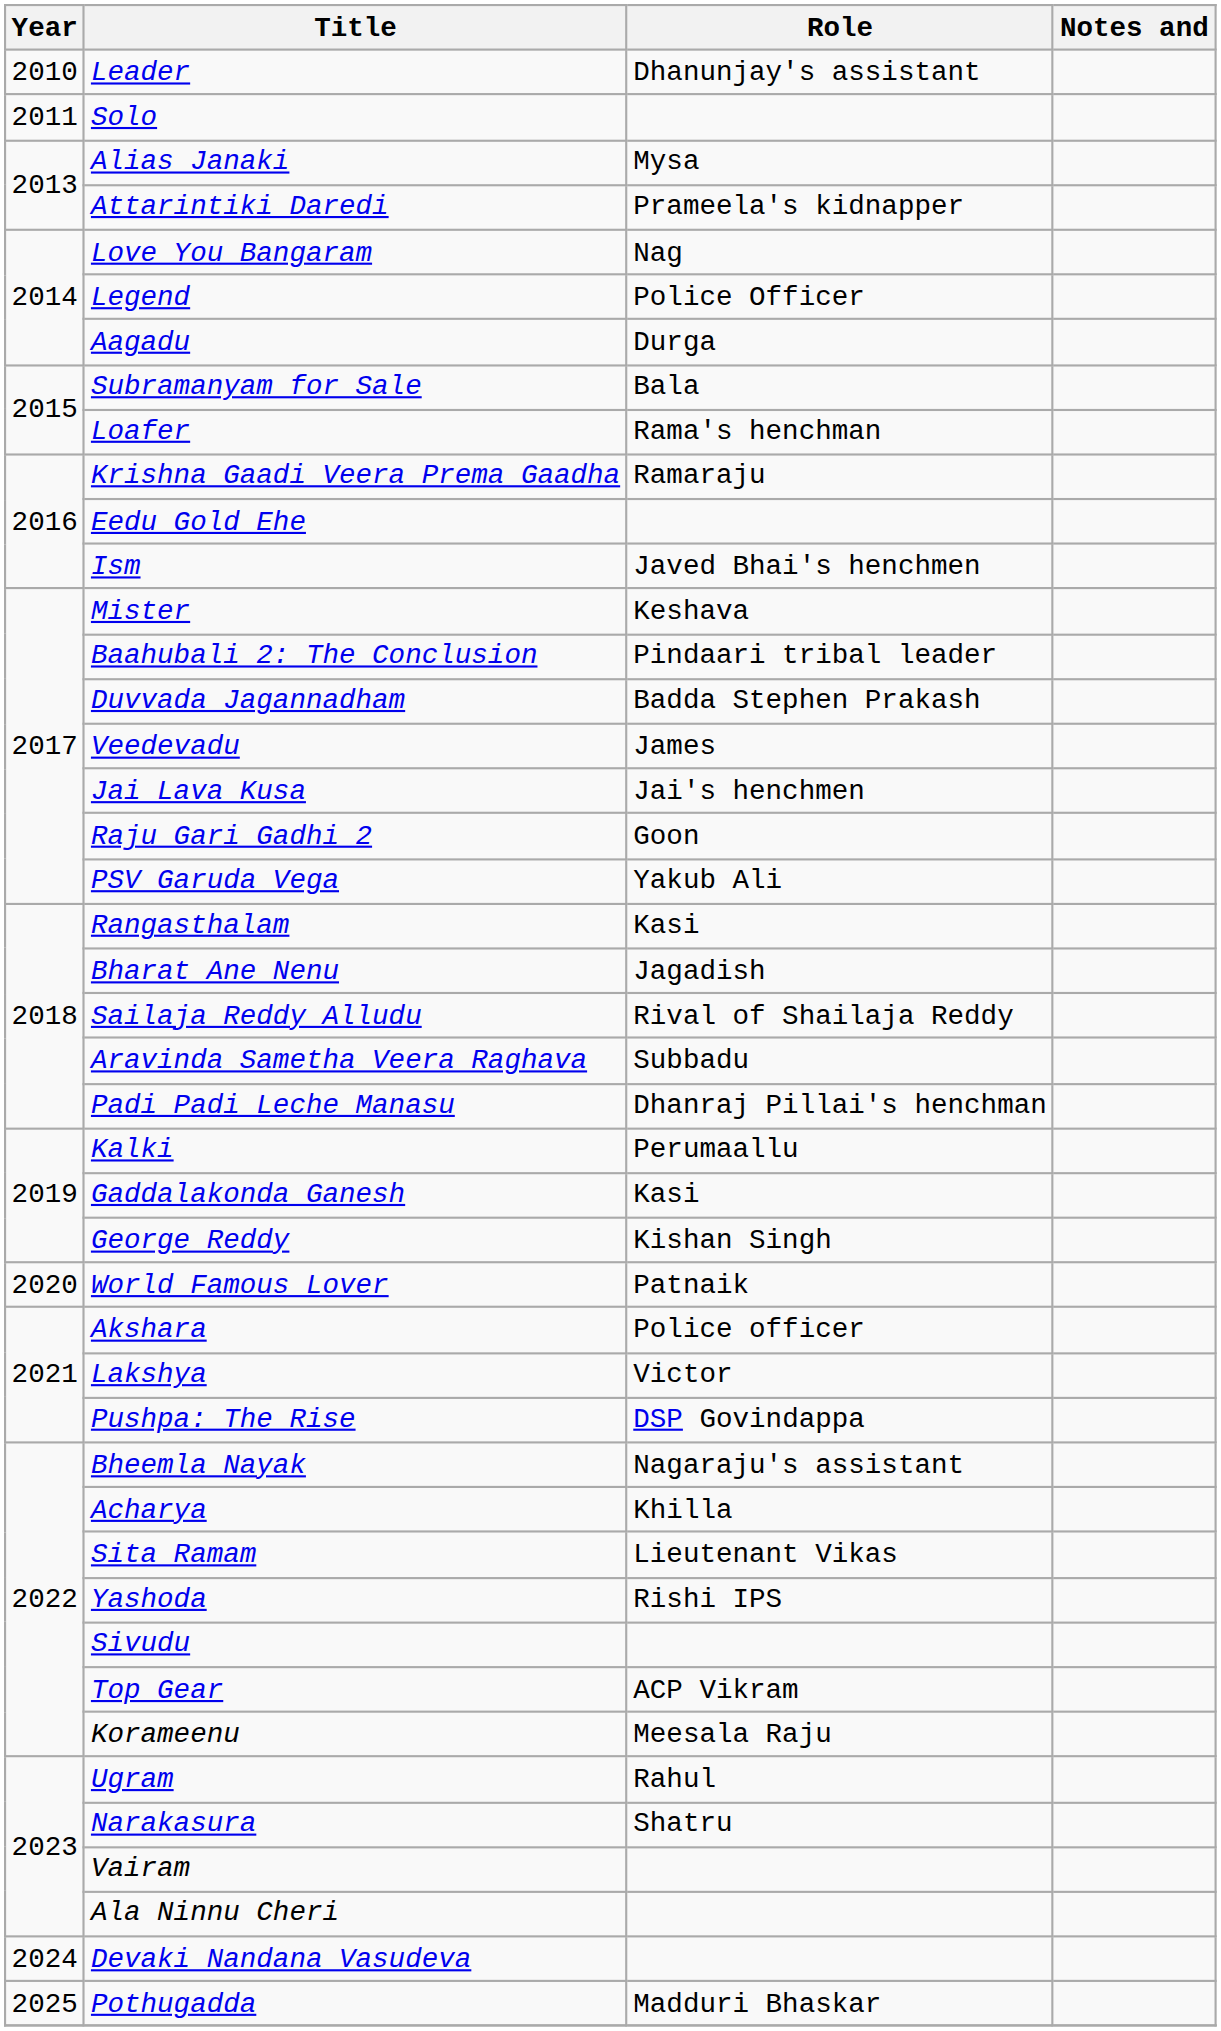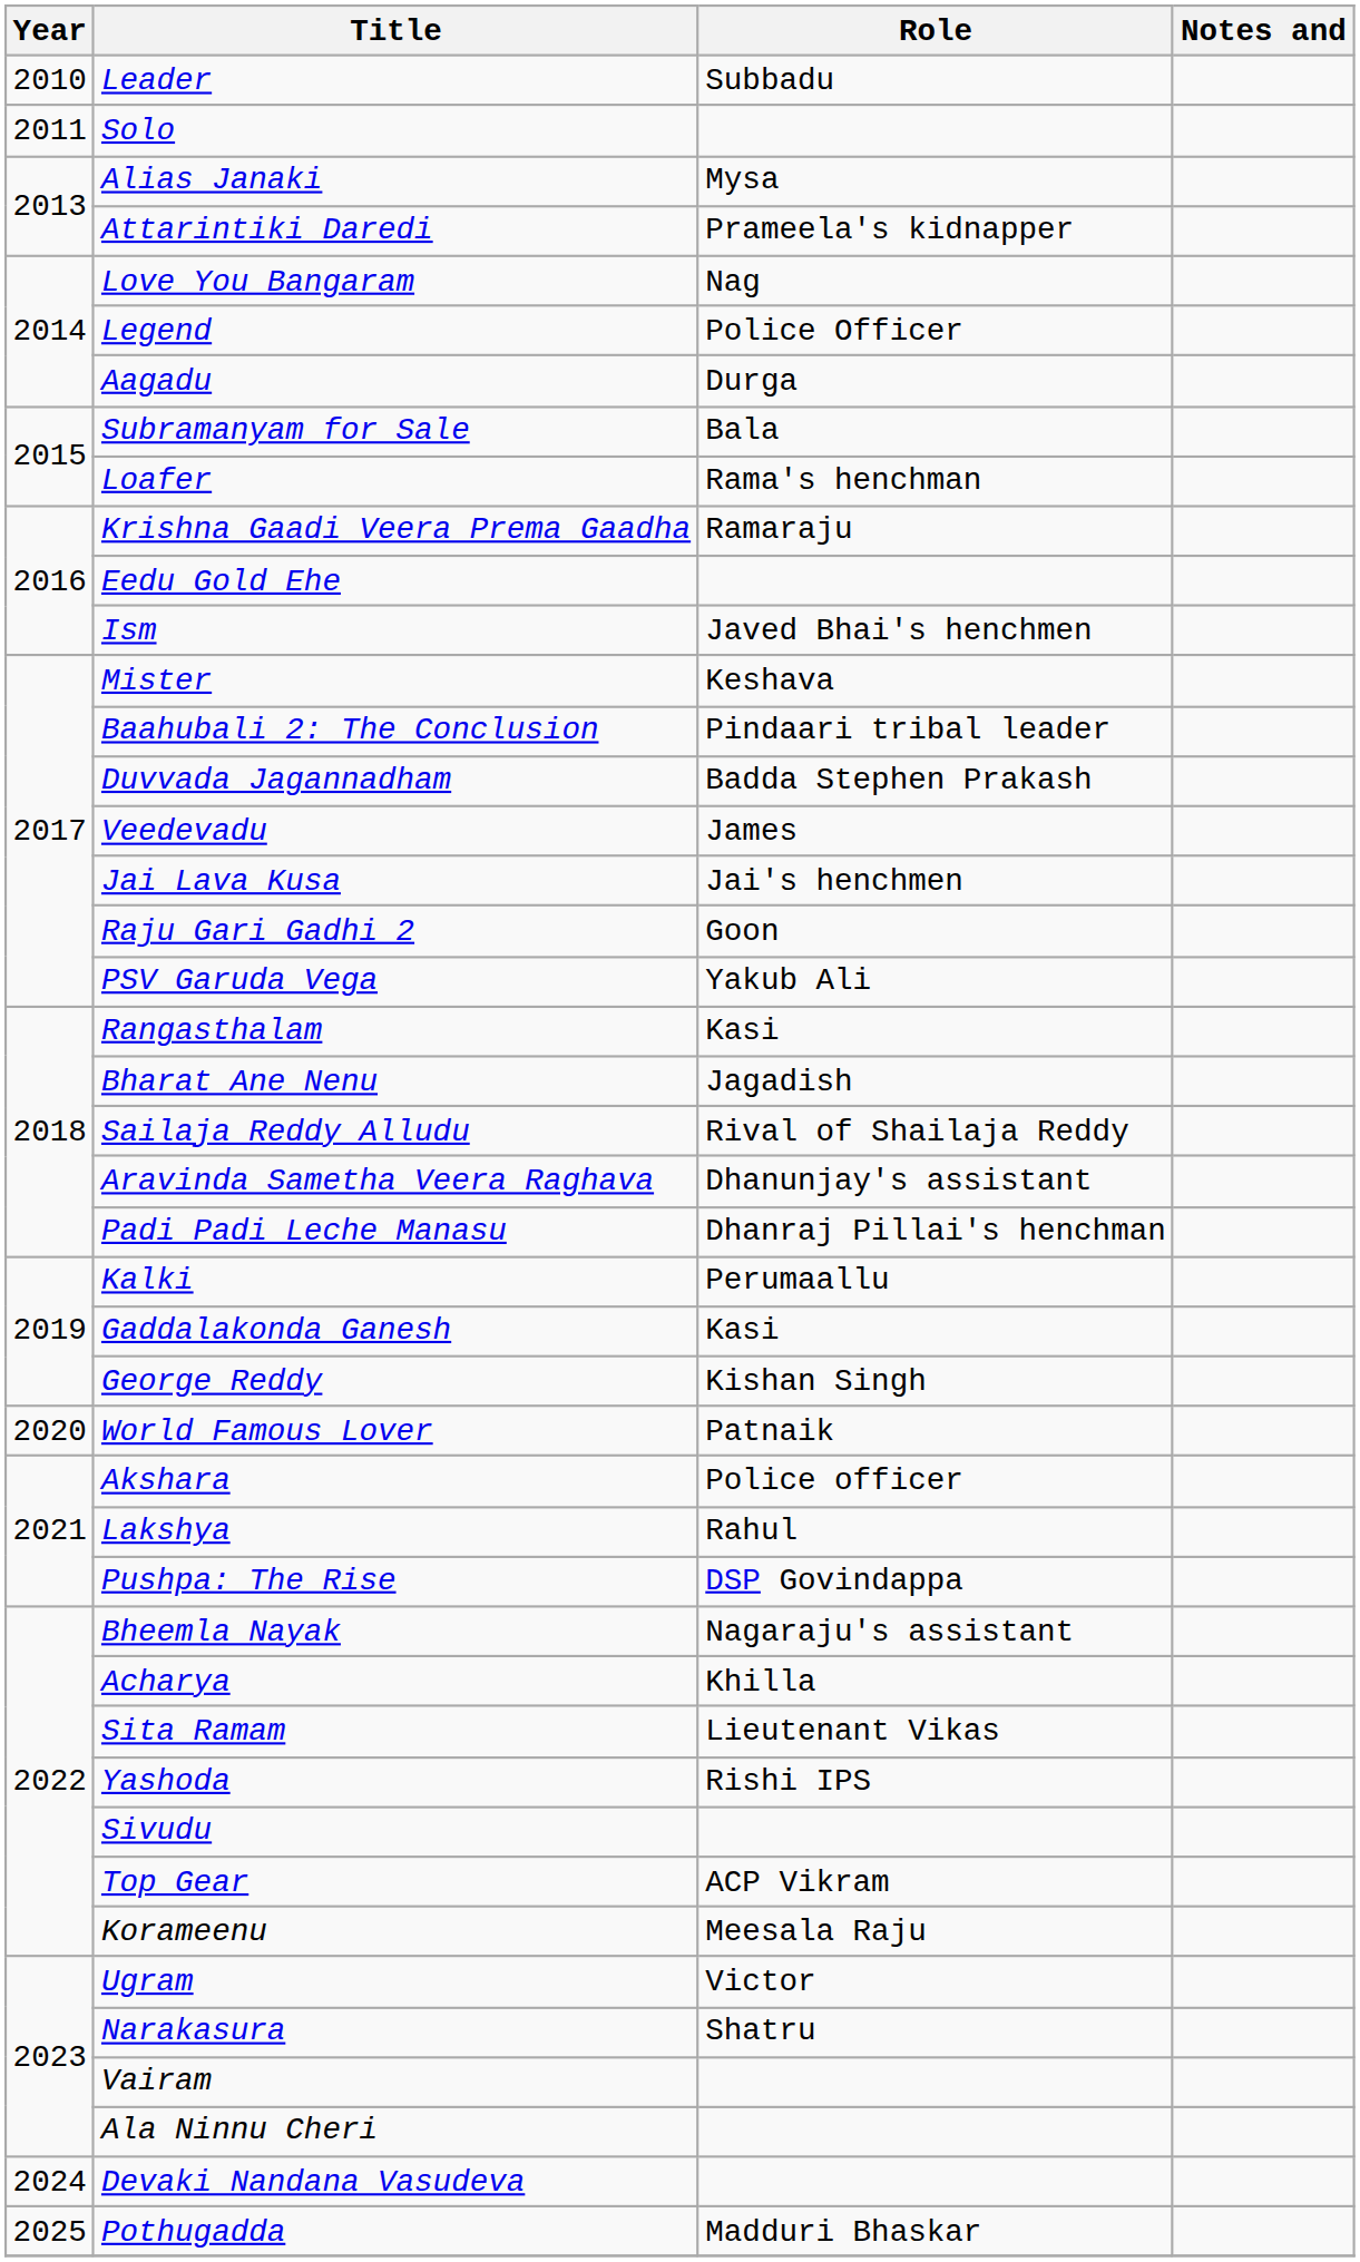Leader | Role: Dhanunjay's assistant -> Subbadu
Aravinda Sametha Veera Raghava | Role: Subbadu -> Dhanunjay's assistant
Lakshya | Role: Victor -> Rahul
Ugram | Role: Rahul -> Victor
